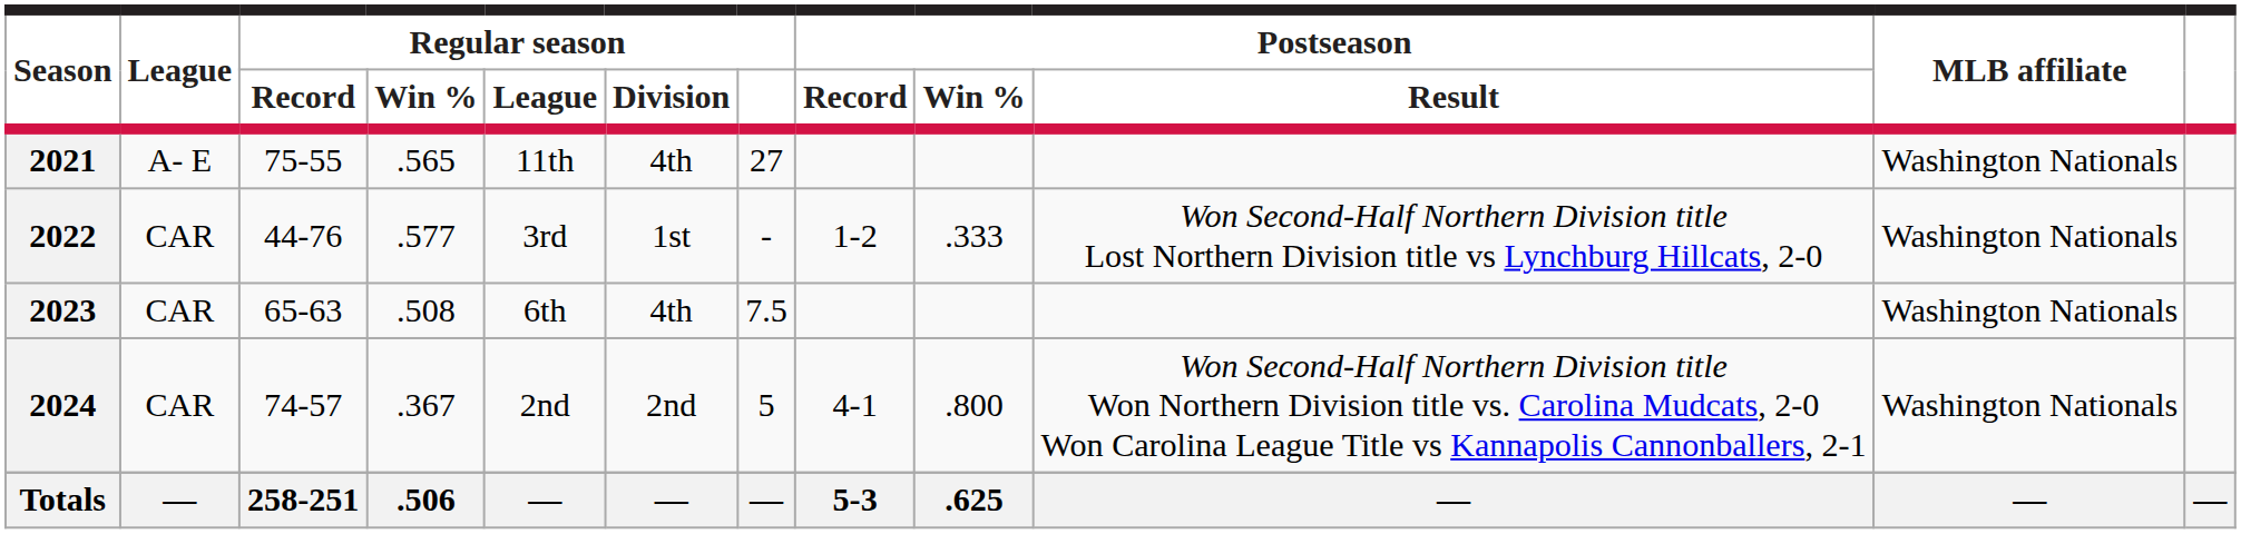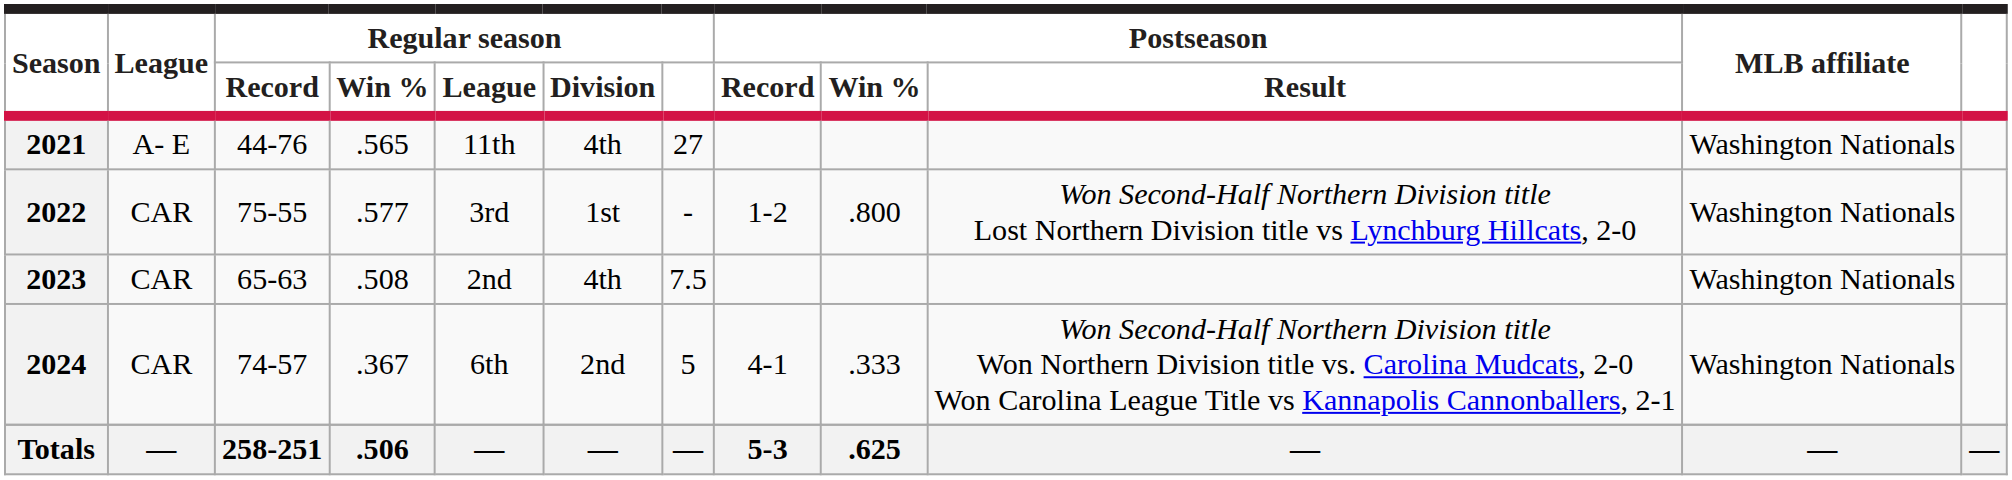2021 | Regular season / Record: 75-55 -> 44-76
2022 | Regular season / Record: 44-76 -> 75-55
2022 | Postseason / Win %: .333 -> .800
2023 | Regular season / League: 6th -> 2nd
2024 | Regular season / League: 2nd -> 6th
2024 | Postseason / Win %: .800 -> .333
